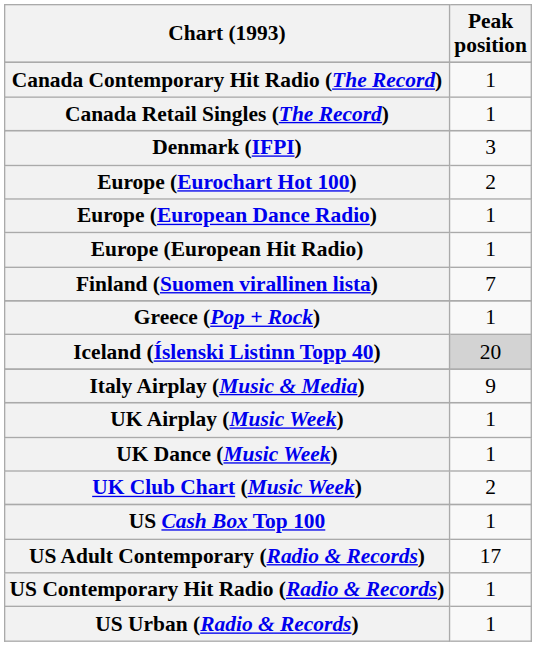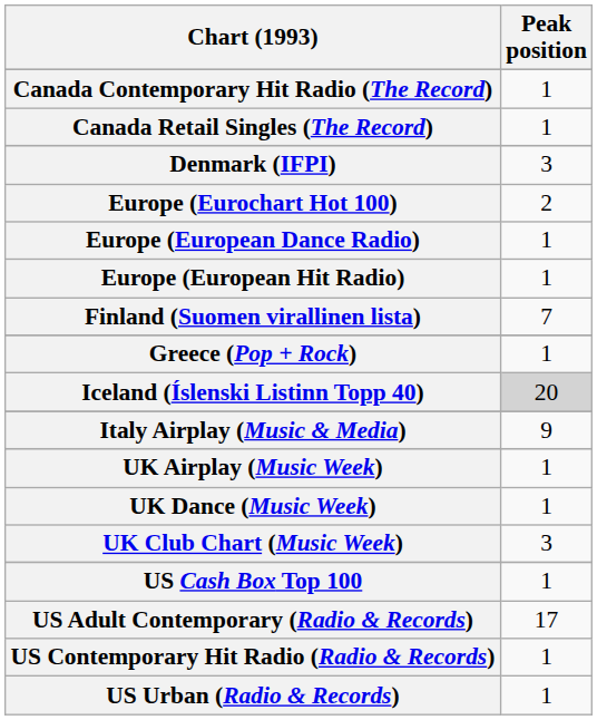UK Club Chart (Music Week) | Peak position: 2 -> 3
